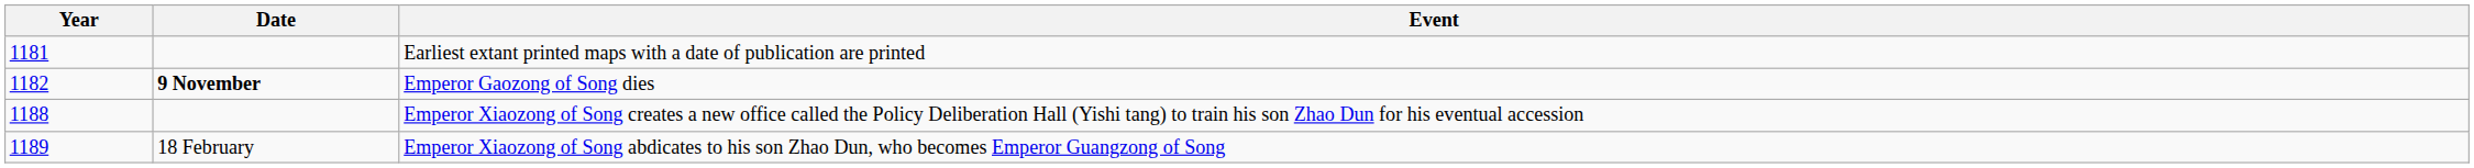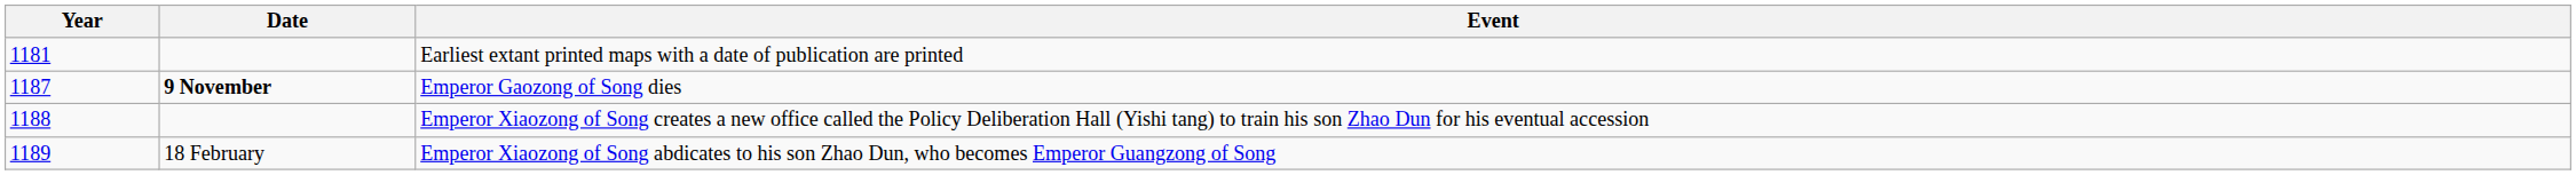Emperor Gaozong of Song dies | Year: 1182 -> 1187
